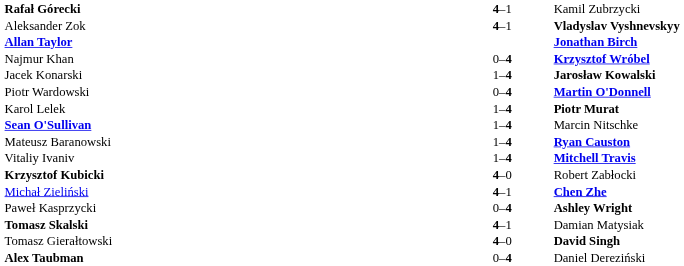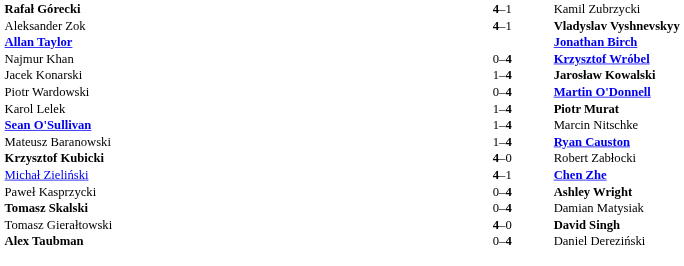- row: Vitaliy Ivaniv | 1–4 | Mitchell Travis
Tomasz Skalski | column 2: 4–1 -> 0–4
